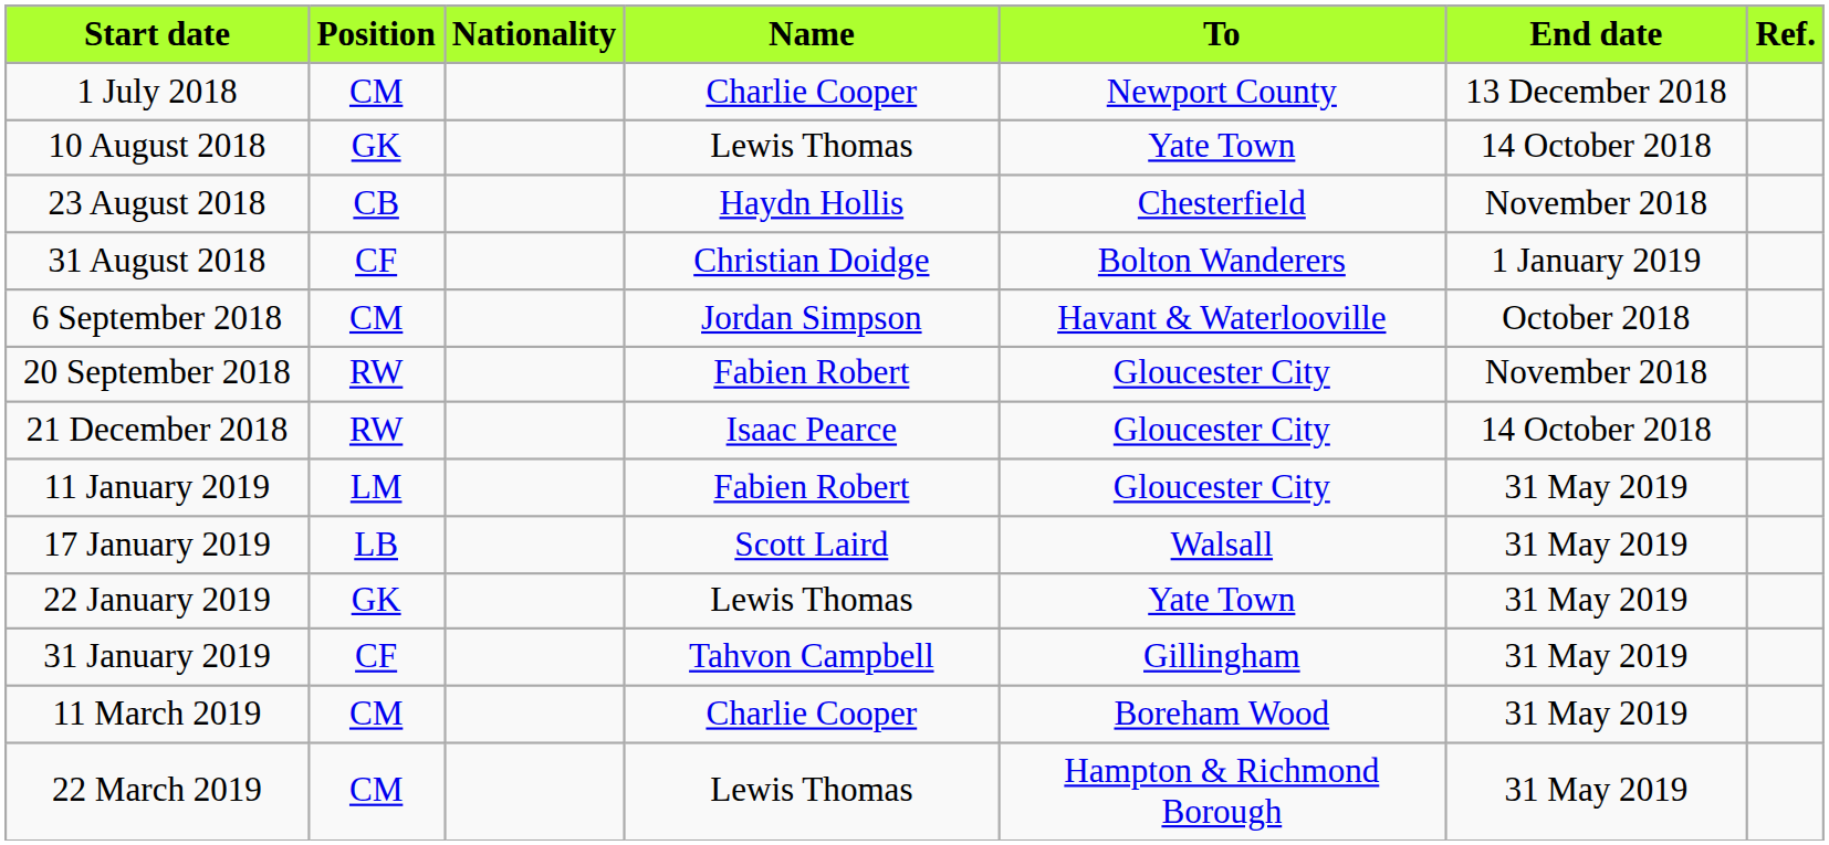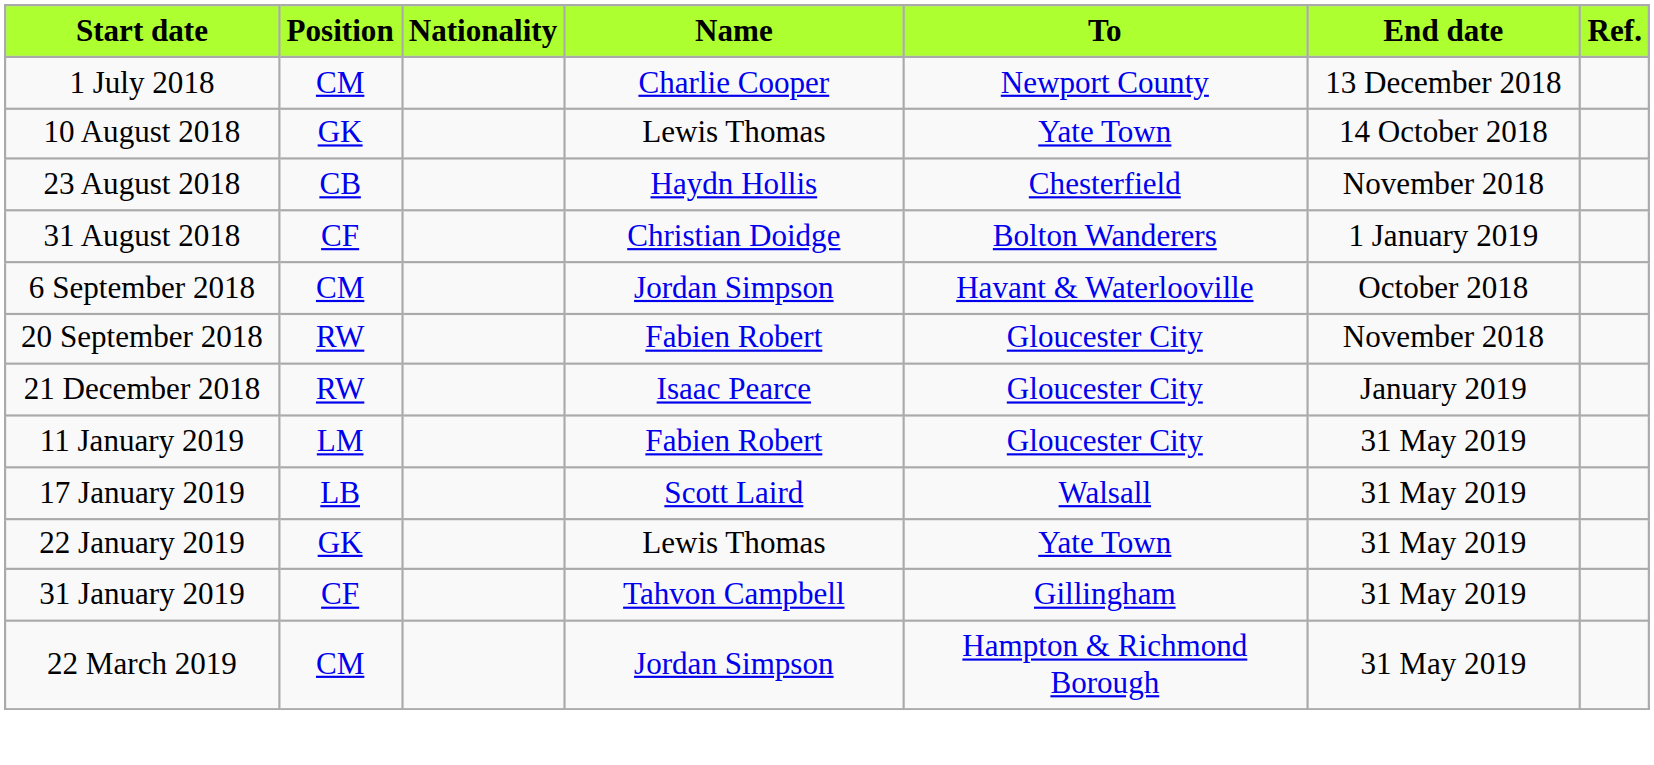21 December 2018 | End date: 14 October 2018 -> January 2019
- row: 11 March 2019 | CM | Charlie Cooper | Boreham Wood | 31 May 2019
22 March 2019 | Name: Lewis Thomas -> Jordan Simpson
